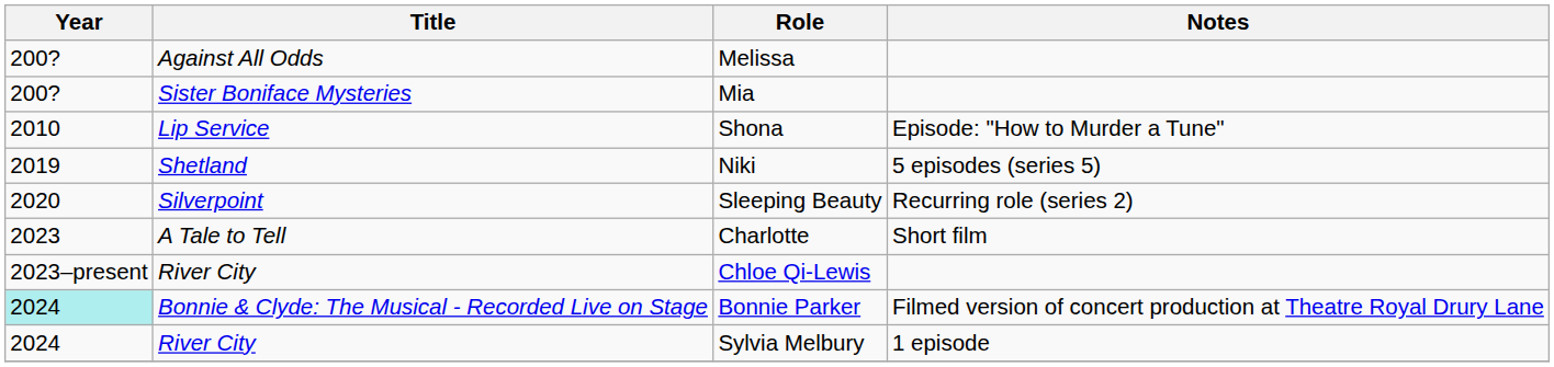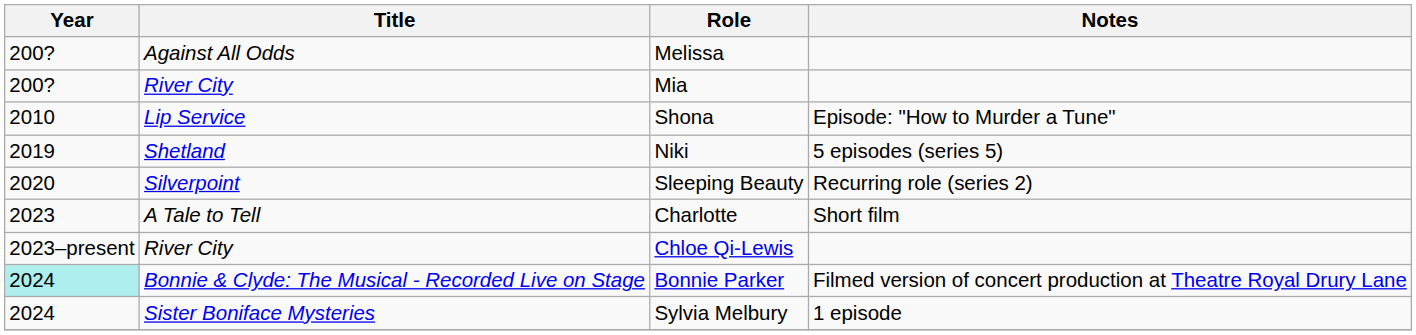Mia | Title: Sister Boniface Mysteries -> River City
Sylvia Melbury | Title: River City -> Sister Boniface Mysteries
